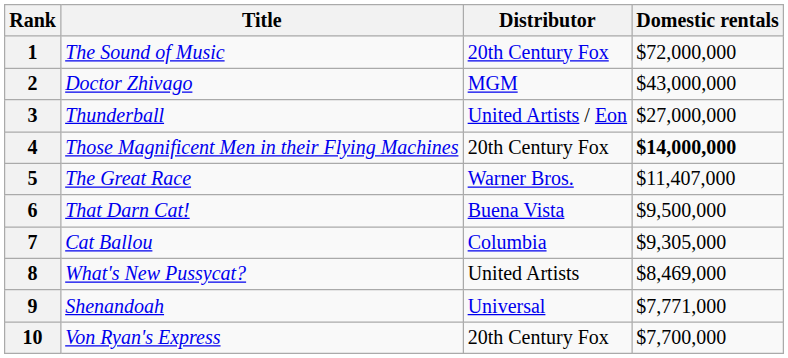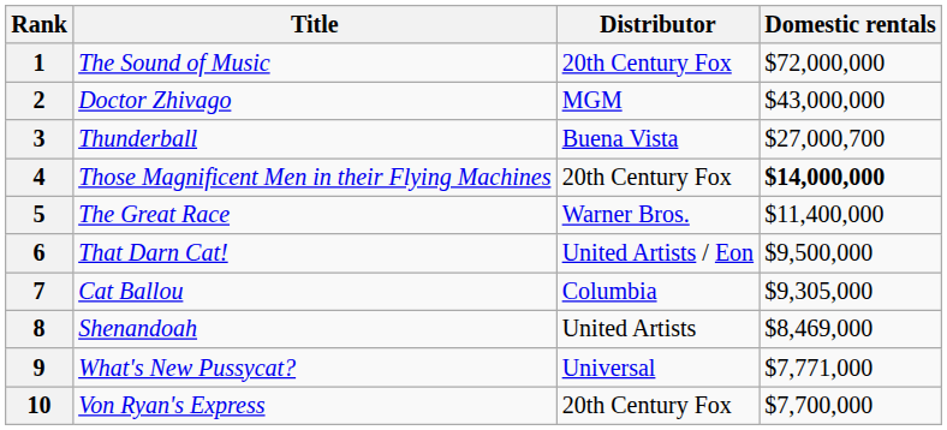3 | Distributor: United Artists / Eon -> Buena Vista
3 | Domestic rentals: $27,000,000 -> $27,000,700
5 | Domestic rentals: $11,407,000 -> $11,400,000
6 | Distributor: Buena Vista -> United Artists / Eon
8 | Title: What's New Pussycat? -> Shenandoah
9 | Title: Shenandoah -> What's New Pussycat?
